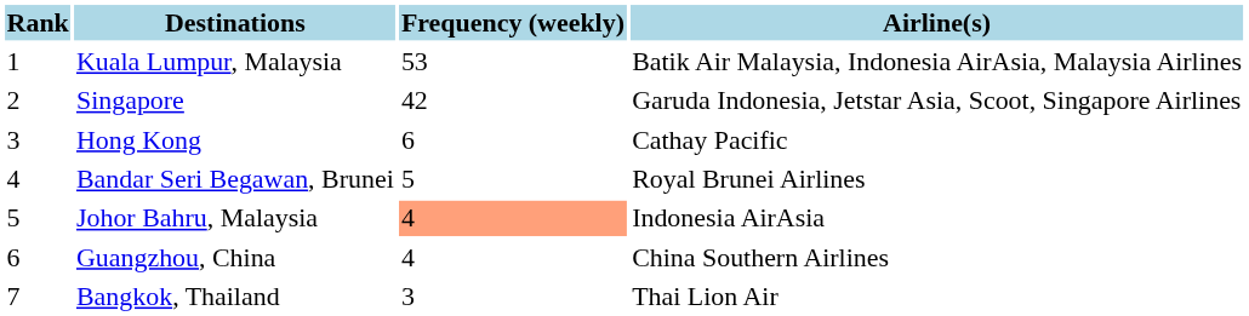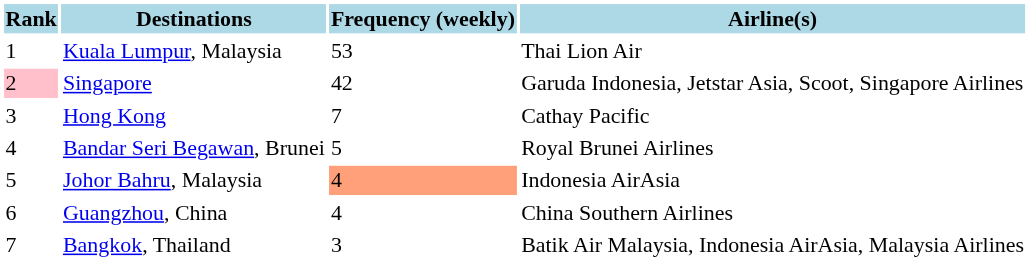Kuala Lumpur, Malaysia | Airline(s): Batik Air Malaysia, Indonesia AirAsia, Malaysia Airlines -> Thai Lion Air
Singapore | Rank: no background -> pink background
Hong Kong | Frequency (weekly): 6 -> 7
Bangkok, Thailand | Airline(s): Thai Lion Air -> Batik Air Malaysia, Indonesia AirAsia, Malaysia Airlines
